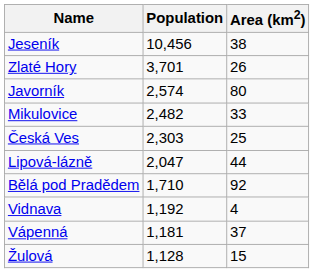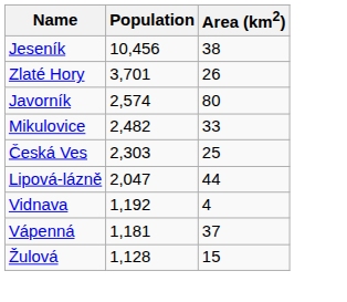- row: Bělá pod Pradědem | 1,710 | 92
